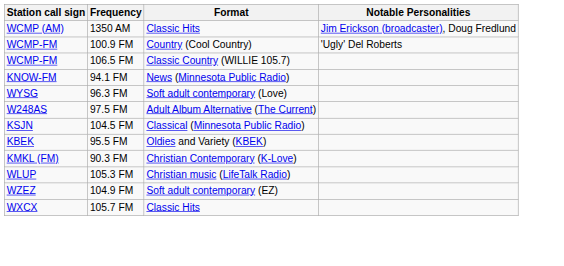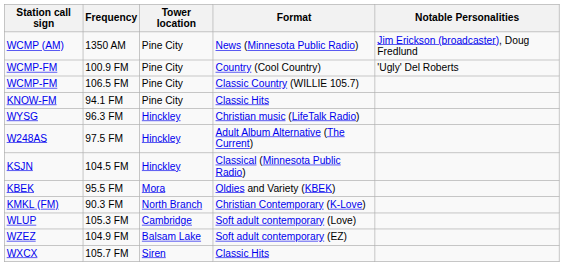+ column: Tower location | Pine City | Pine City | Pine City | Pine City | Hinckley | Hinckley | Hinckley | Mora | North Branch | Cambridge | Balsam Lake | Siren
1350 AM | Format: Classic Hits -> News (Minnesota Public Radio)
94.1 FM | Format: News (Minnesota Public Radio) -> Classic Hits
96.3 FM | Format: Soft adult contemporary (Love) -> Christian music (LifeTalk Radio)
105.3 FM | Format: Christian music (LifeTalk Radio) -> Soft adult contemporary (Love)
